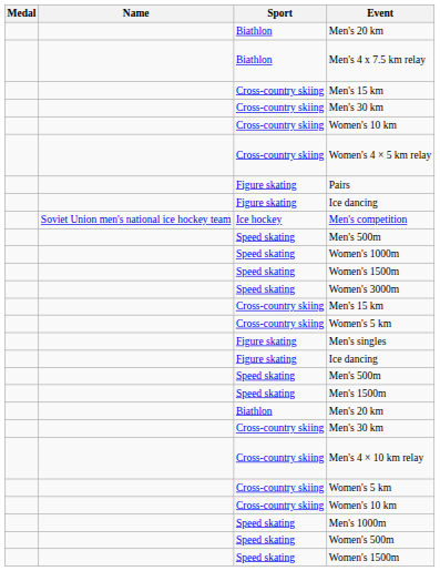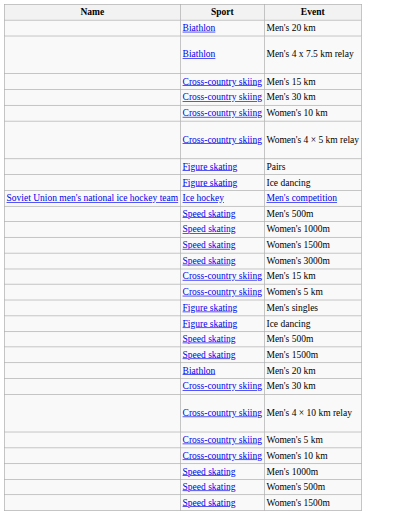- column: Medal
